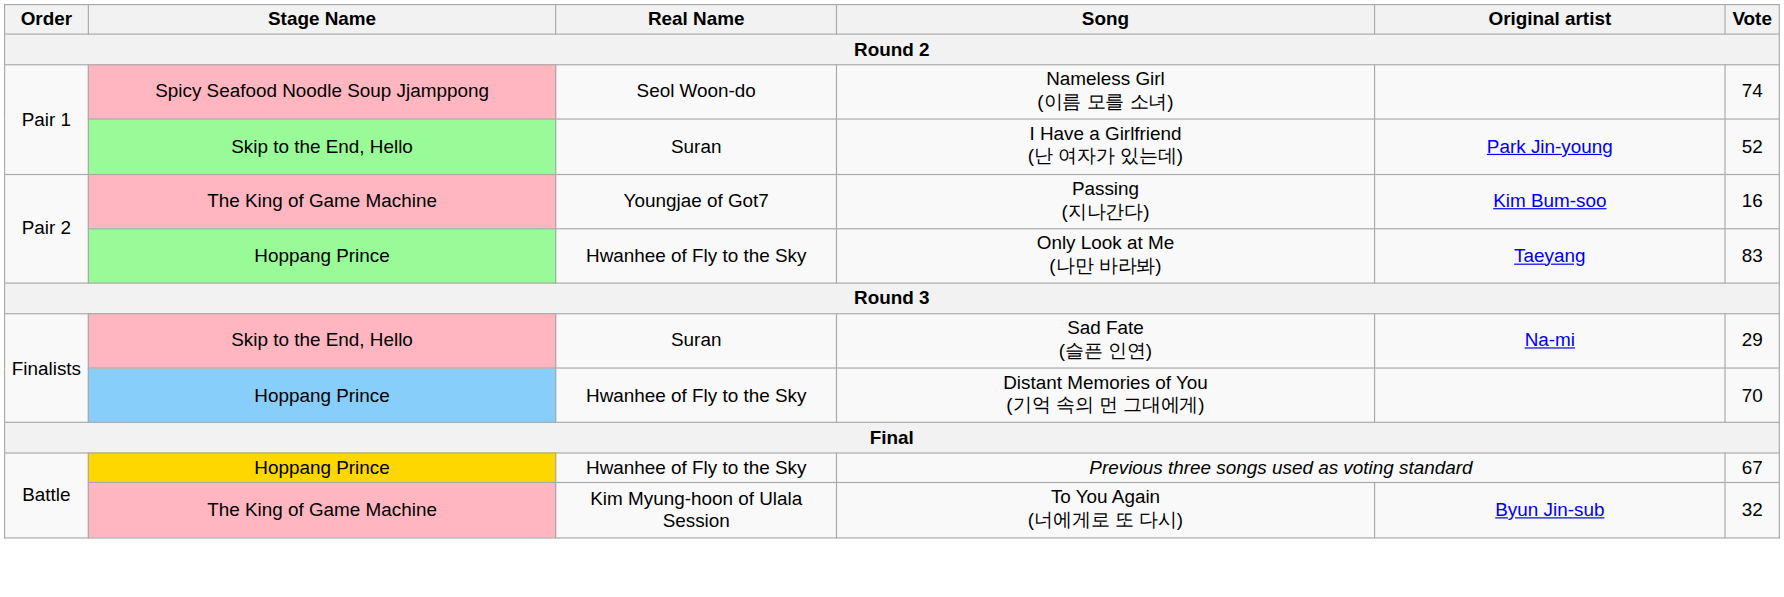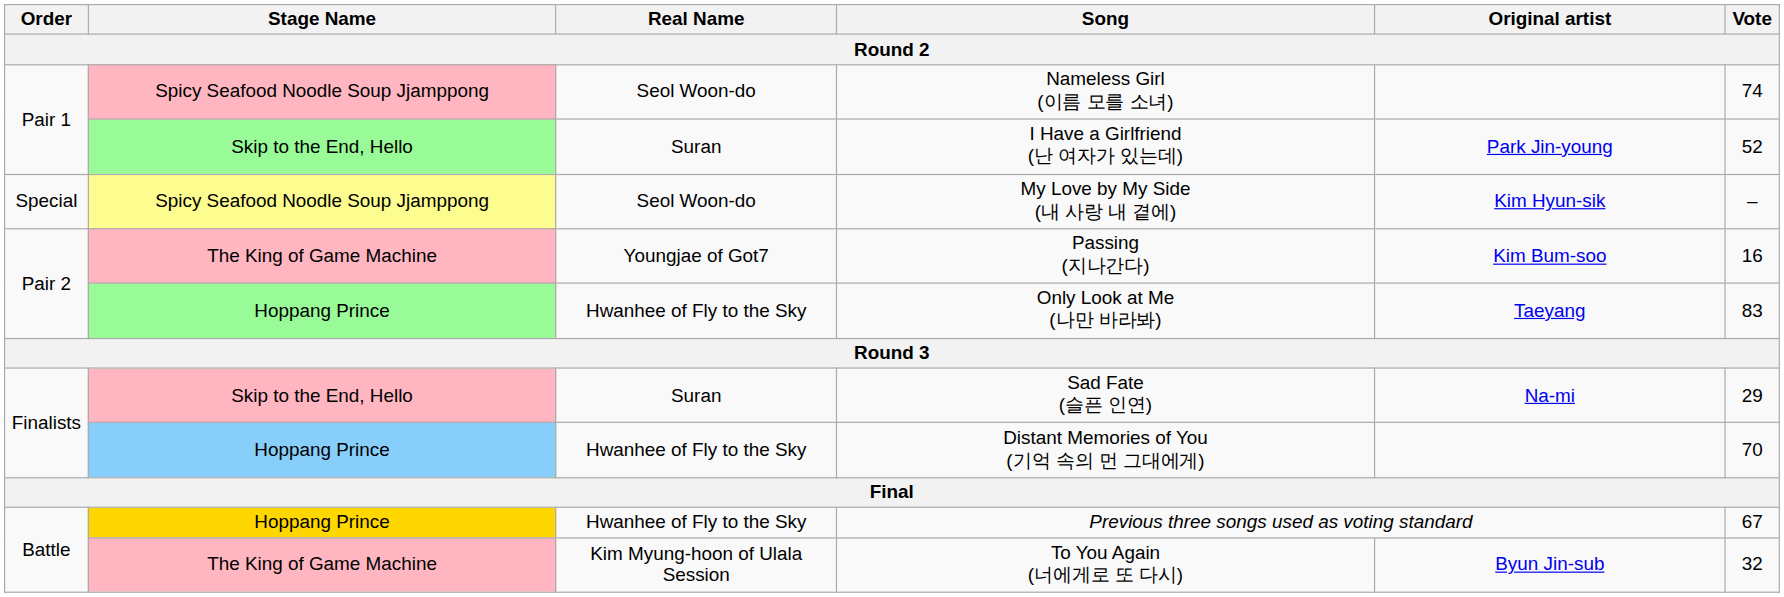+ row: Special | Spicy Seafood Noodle Soup Jjamppong | Seol Woon-do | My Love by My Side (내 사랑 내 곁에) | Kim Hyun-sik | –
